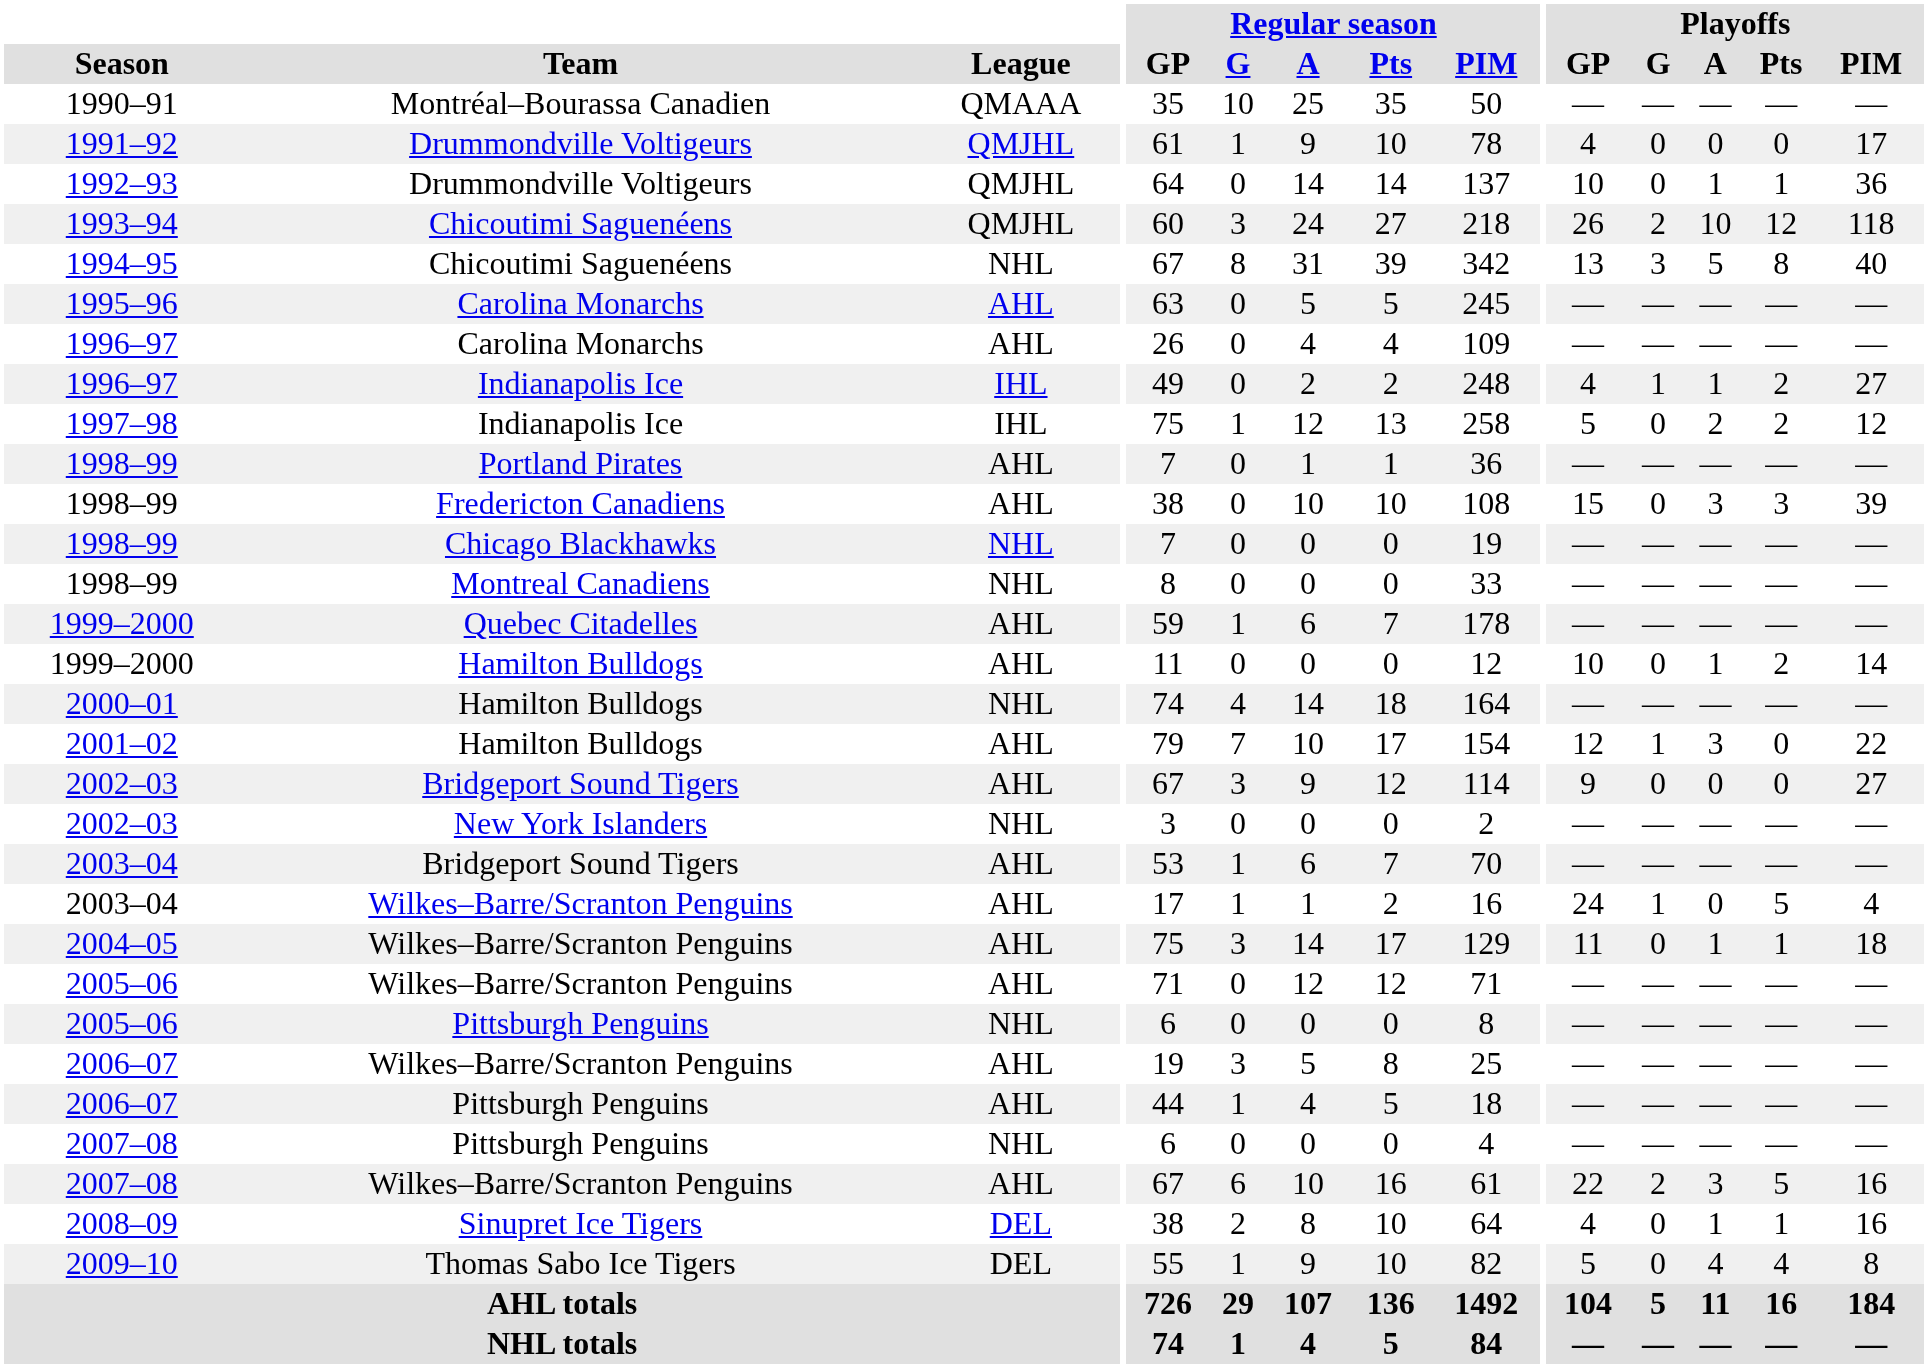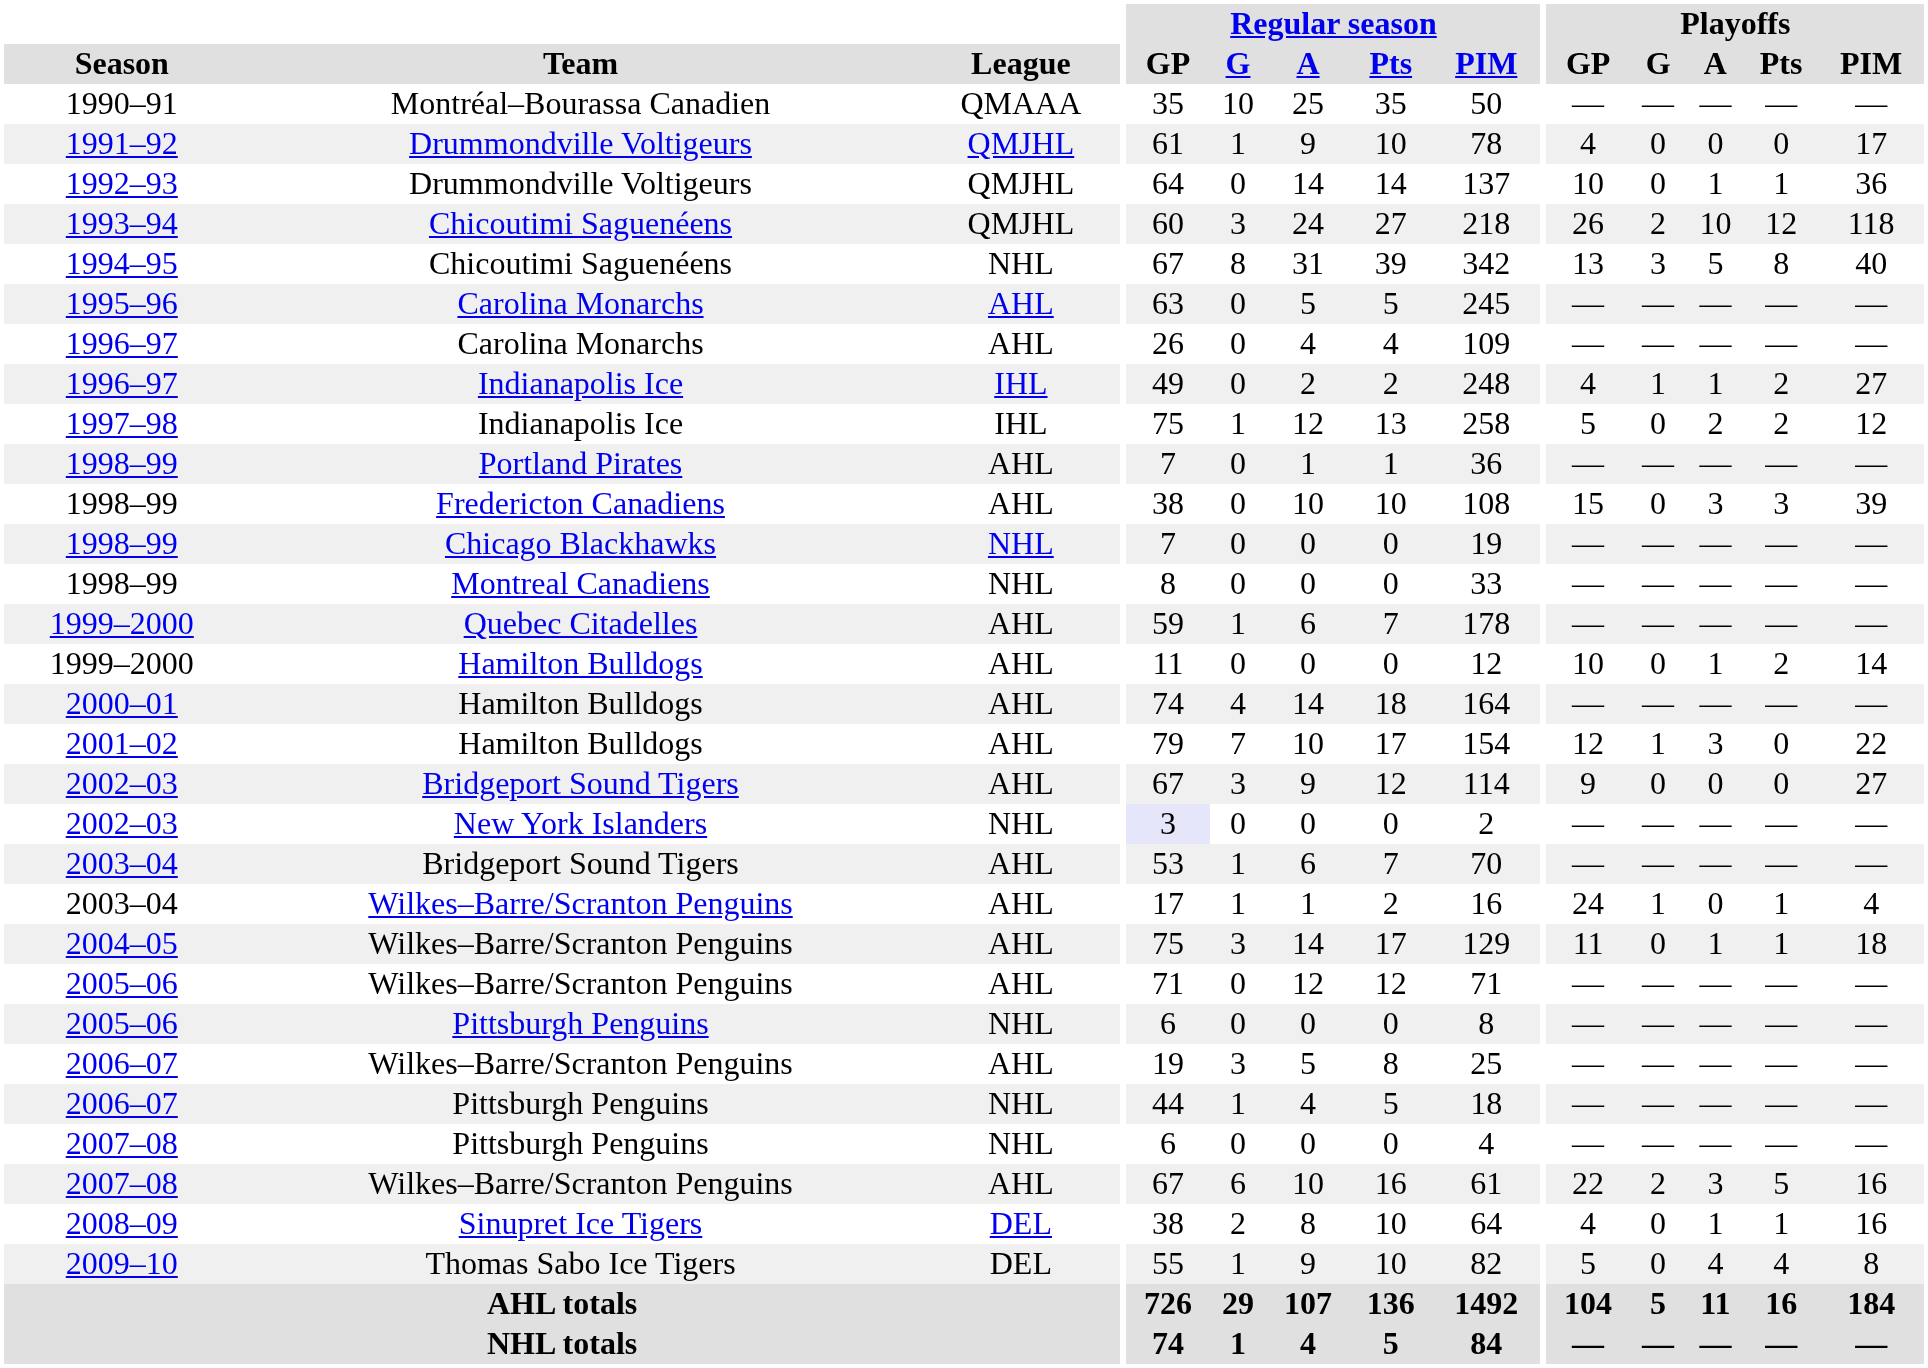2000–01 | League: NHL -> AHL
2002–03 / New York Islanders | Regular season / GP: no background -> lavender background
2003–04 / Wilkes–Barre/Scranton Penguins | Playoffs / Pts: 5 -> 1
2006–07 / Pittsburgh Penguins | League: AHL -> NHL
